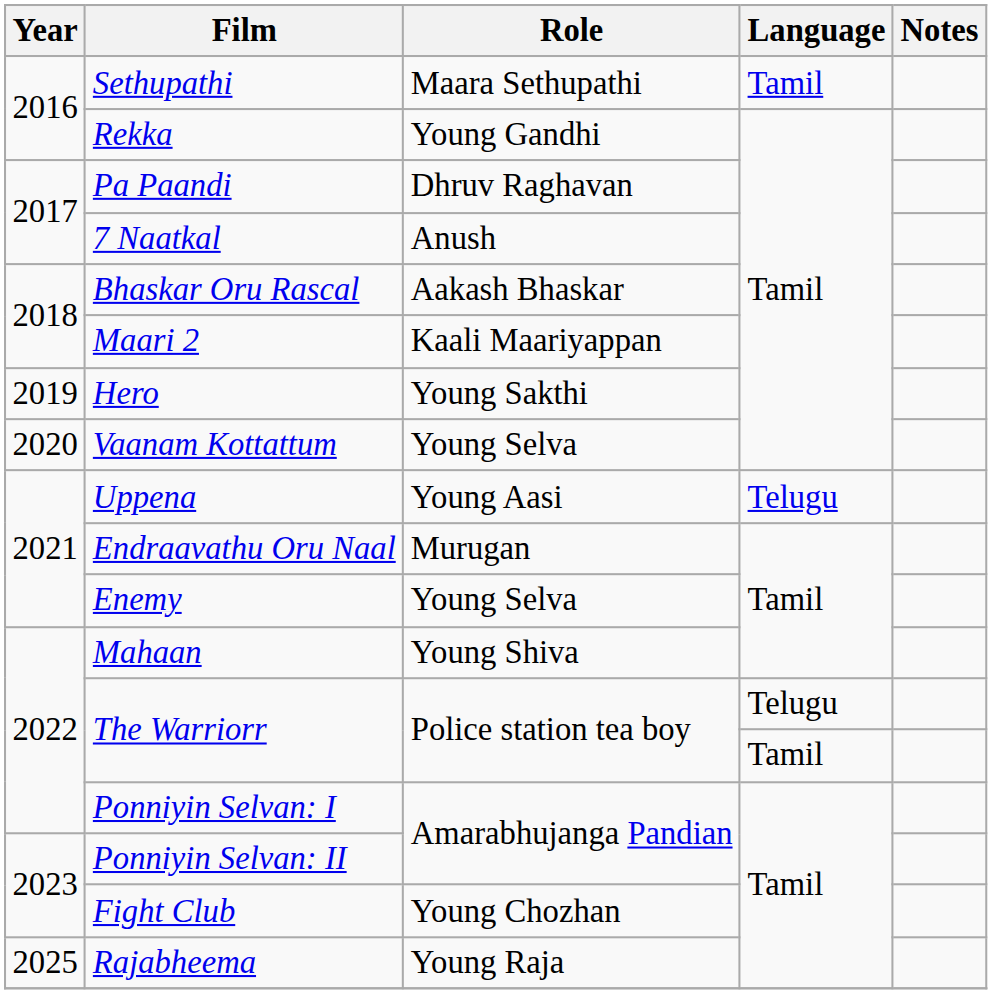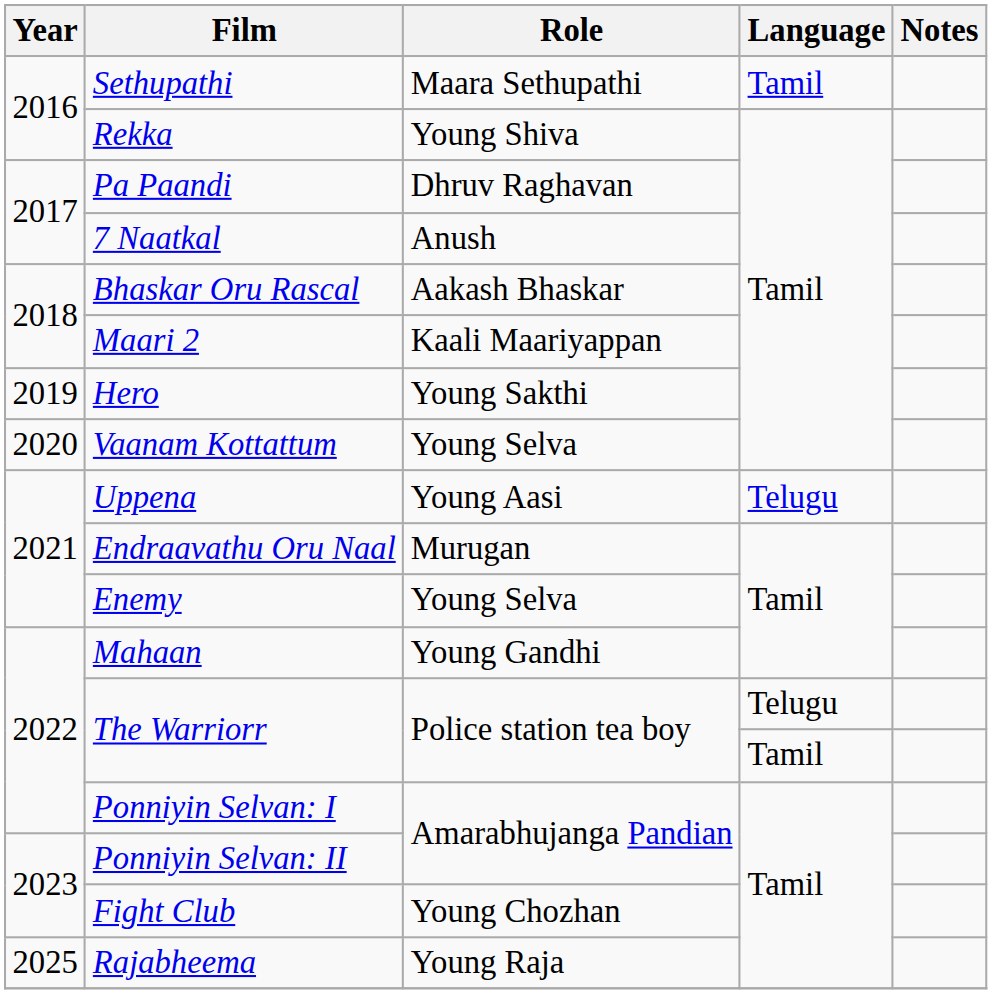Rekka | Role: Young Gandhi -> Young Shiva
Mahaan | Role: Young Shiva -> Young Gandhi
